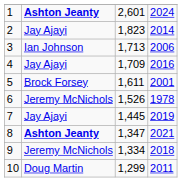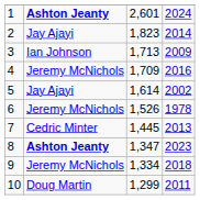3 | column 4: 2006 -> 2009
4 | column 2: Jay Ajayi -> Jeremy McNichols
5 | column 2: Brock Forsey -> Jay Ajayi
5 | column 3: 1,611 -> 1,614
5 | column 4: 2001 -> 2002
7 | column 2: Jay Ajayi -> Cedric Minter
7 | column 4: 2019 -> 2013
8 | column 4: 2021 -> 2023
